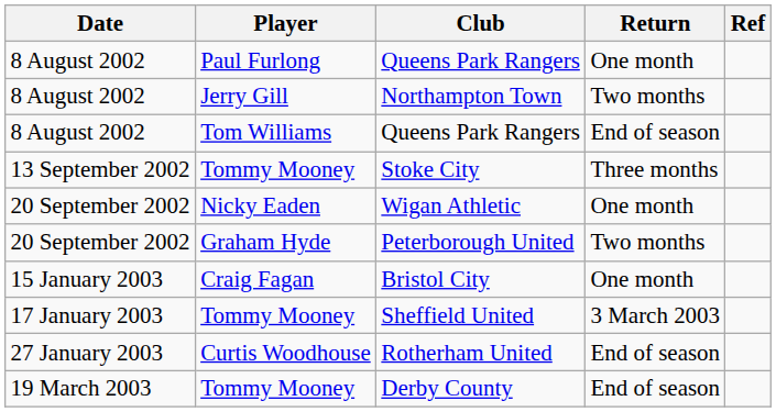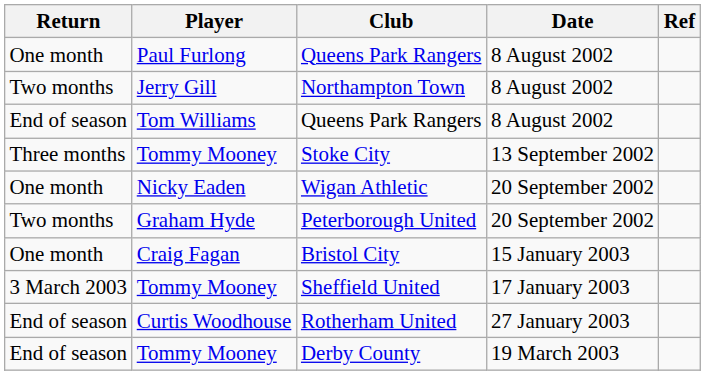columns swapped: Date <-> Return
